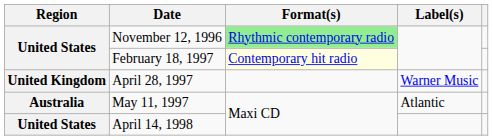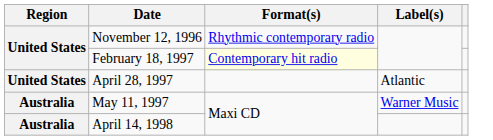November 12, 1996 | Format(s): lightgreen background -> no background
April 28, 1997 | Region: United Kingdom -> United States
April 28, 1997 | Label(s): Warner Music -> Atlantic
May 11, 1997 | Label(s): Atlantic -> Warner Music
April 14, 1998 | Region: United States -> Australia
